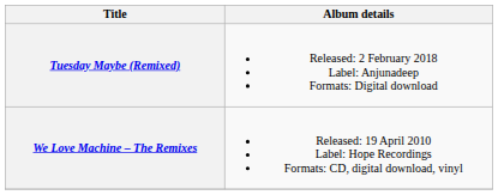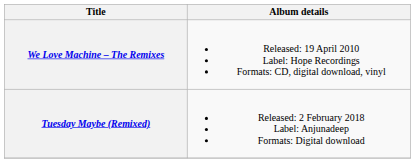rows swapped: We Love Machine – The Remixes <-> Tuesday Maybe (Remixed)
